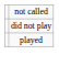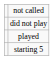+ row: starting 5
